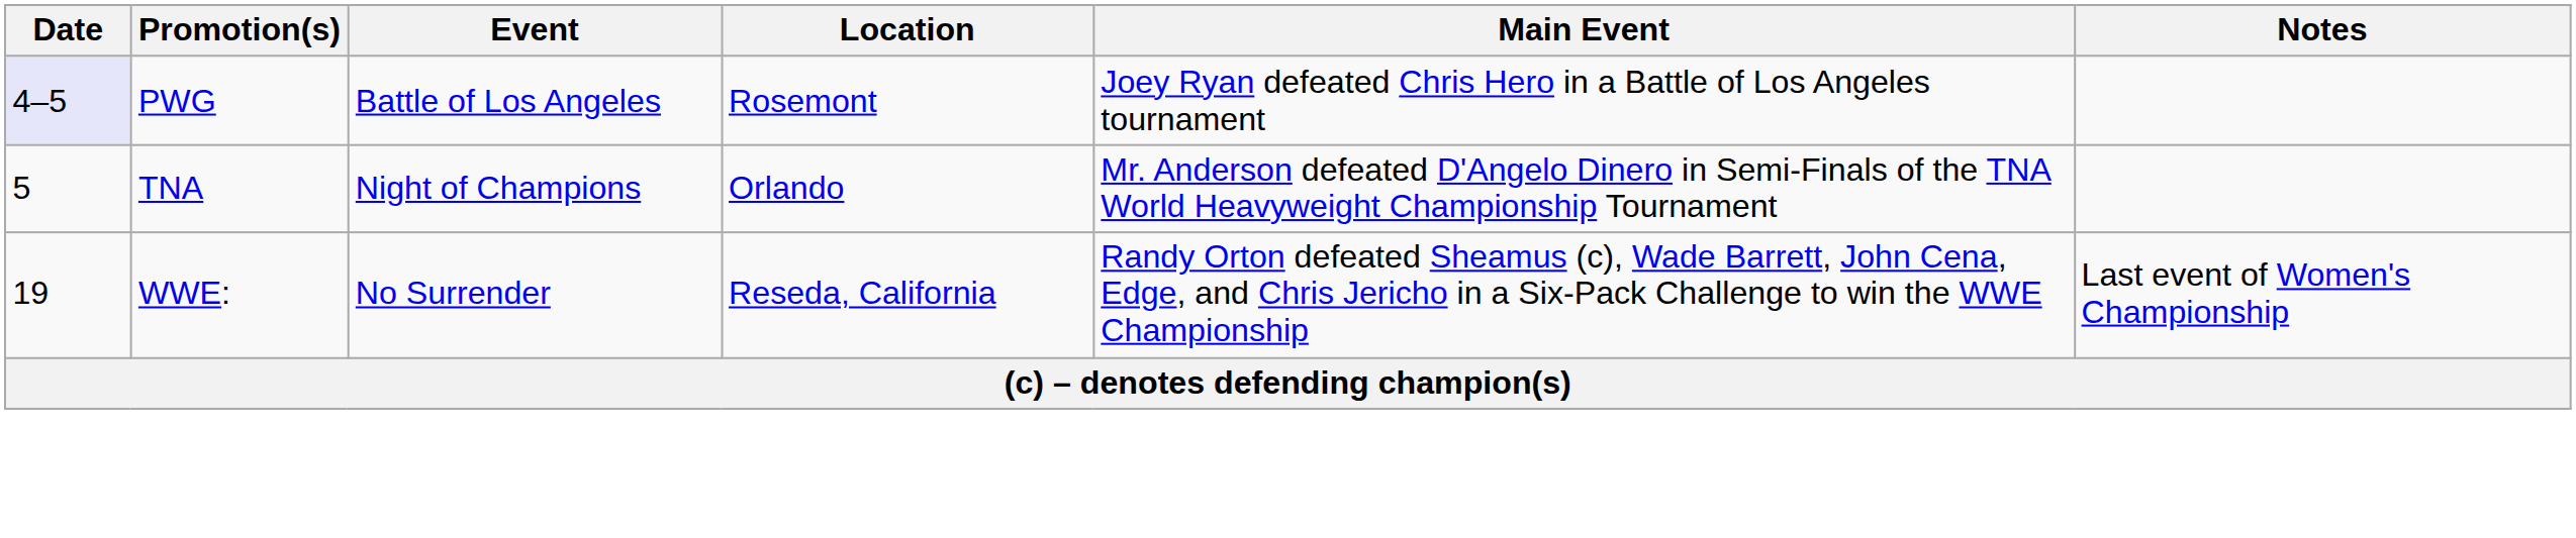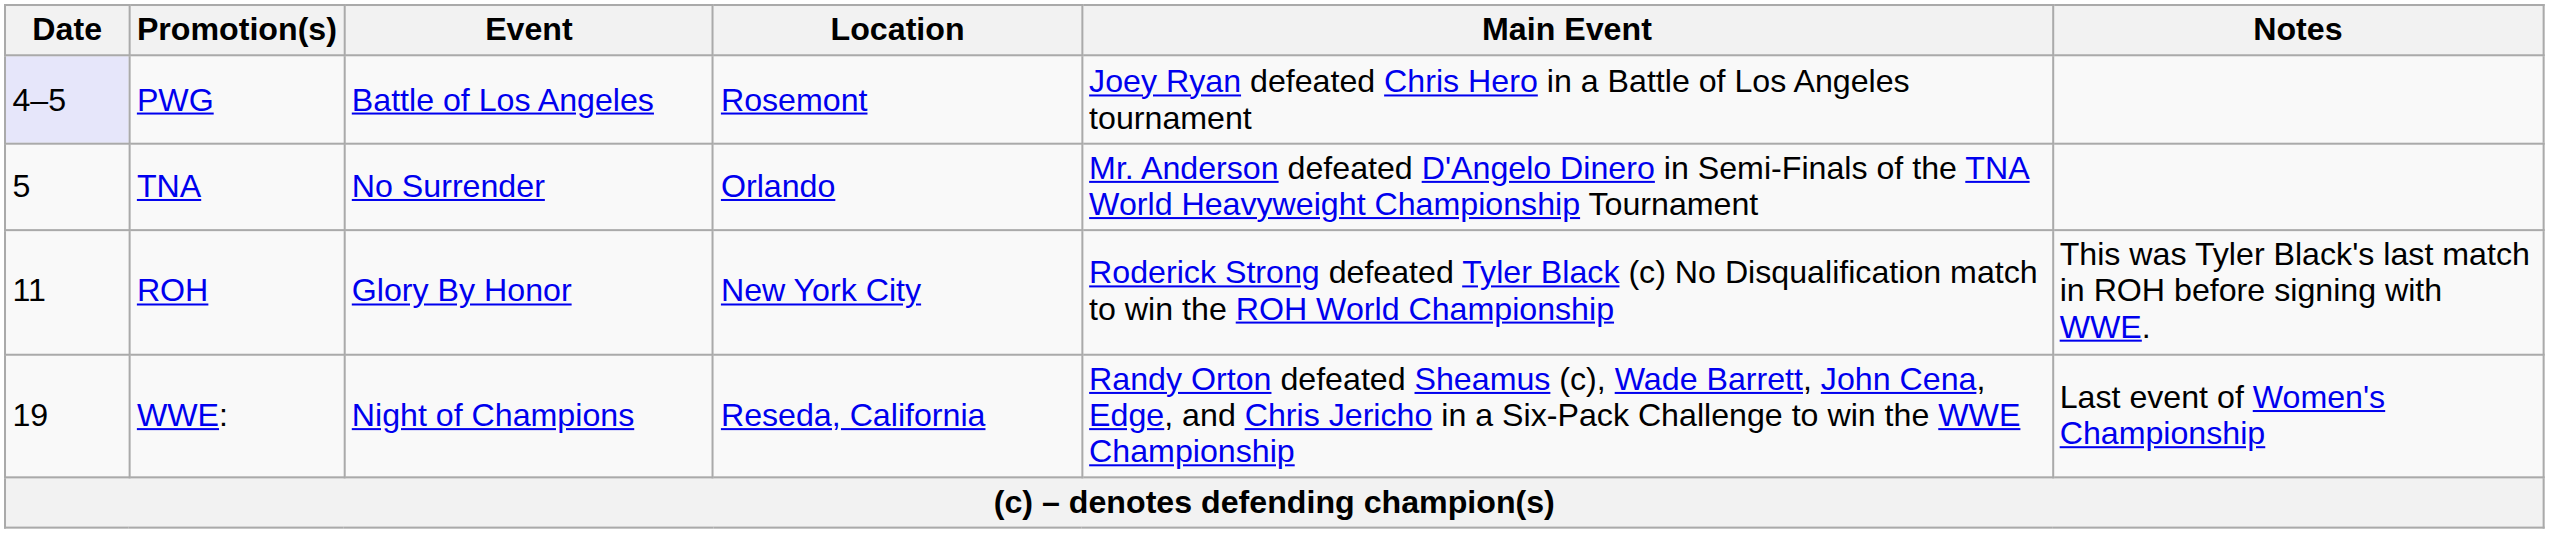TNA | Event: Night of Champions -> No Surrender
+ row: 11 | ROH | Glory By Honor | New York City | Roderick Strong defeated Tyler Black (c) No Disqualification match to win the ROH World Championship | This was Tyler Black's last match in ROH before signing with WWE.
WWE: | Event: No Surrender -> Night of Champions
